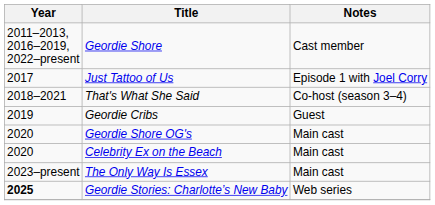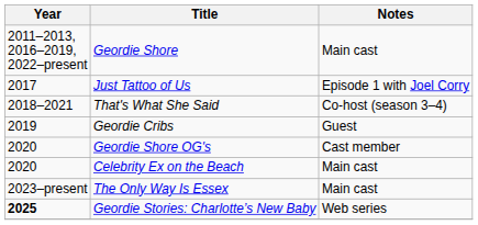Geordie Shore | Notes: Cast member -> Main cast
Geordie Shore OG's | Notes: Main cast -> Cast member
